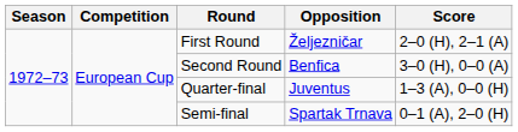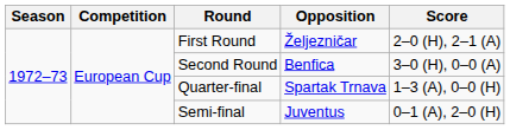Quarter-final | Opposition: Juventus -> Spartak Trnava
Semi-final | Opposition: Spartak Trnava -> Juventus
